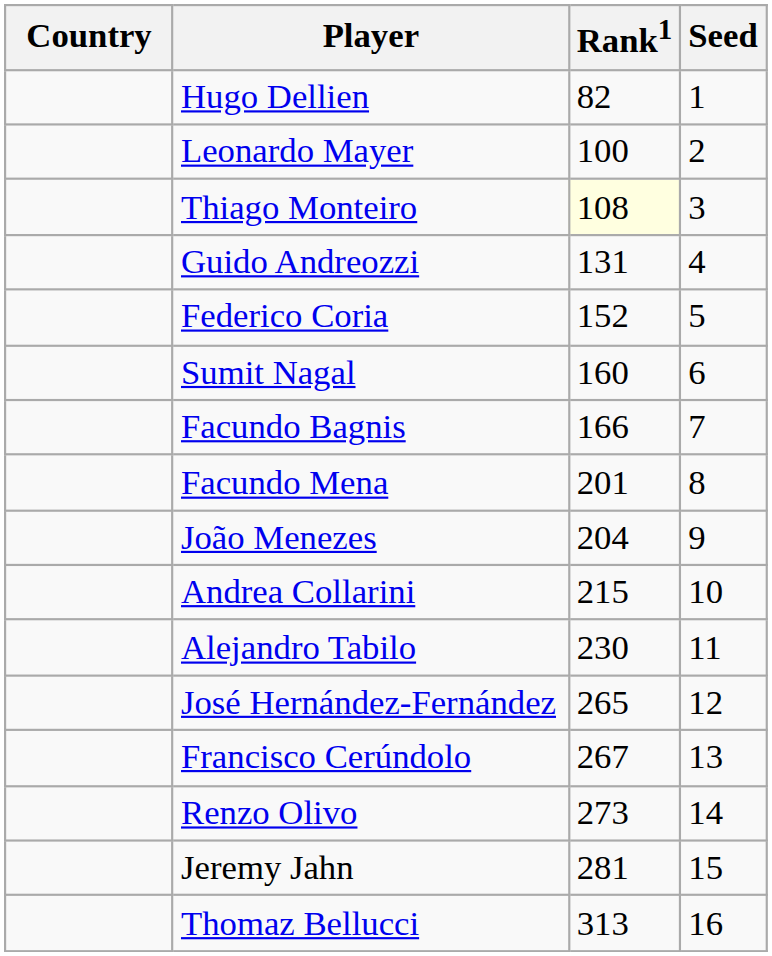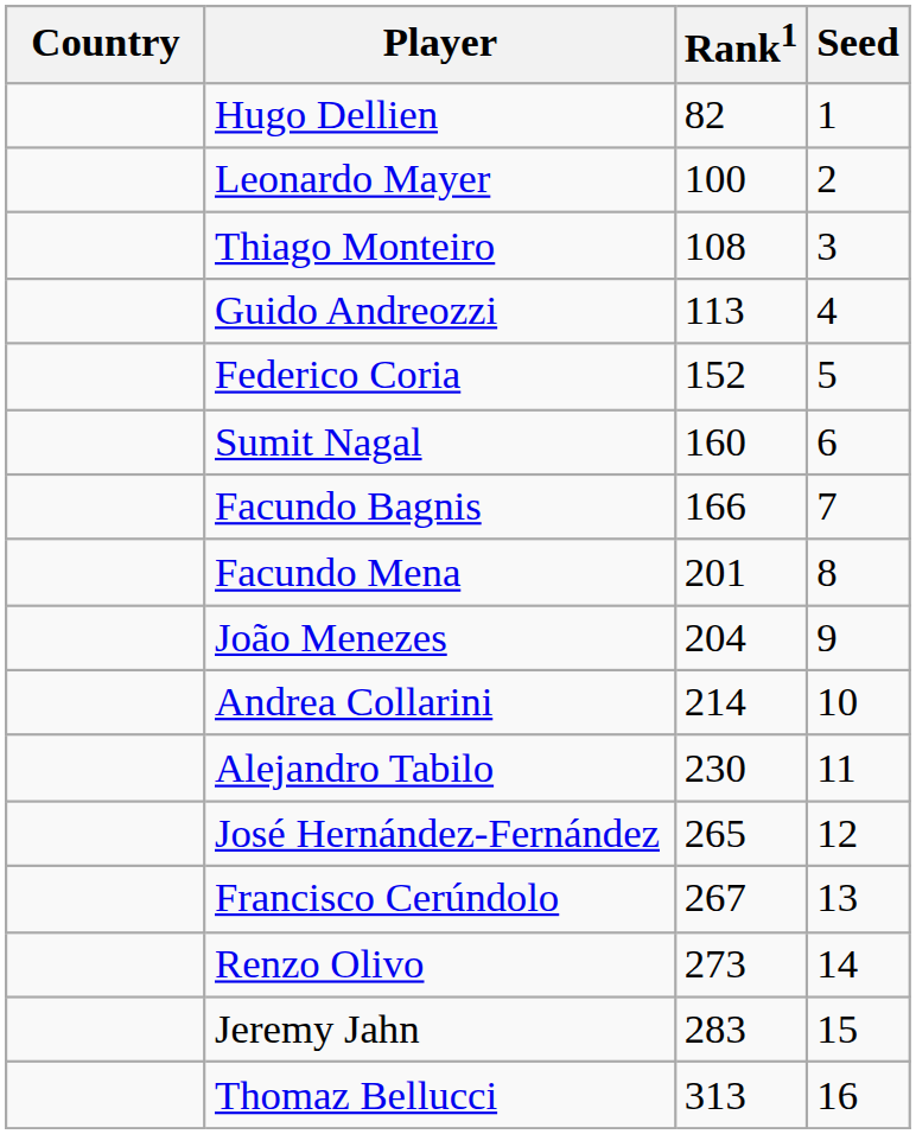Thiago Monteiro | Rank1: lightyellow background -> no background
Guido Andreozzi | Rank1: 131 -> 113
Andrea Collarini | Rank1: 215 -> 214
Jeremy Jahn | Rank1: 281 -> 283
